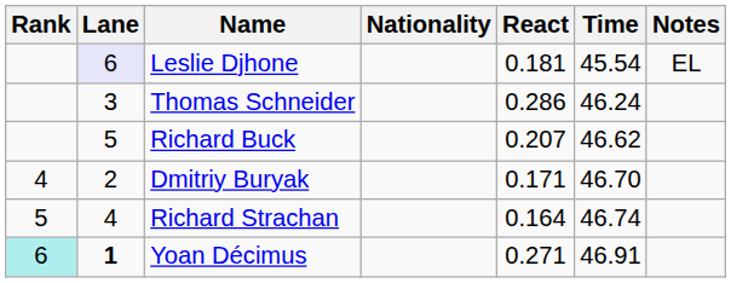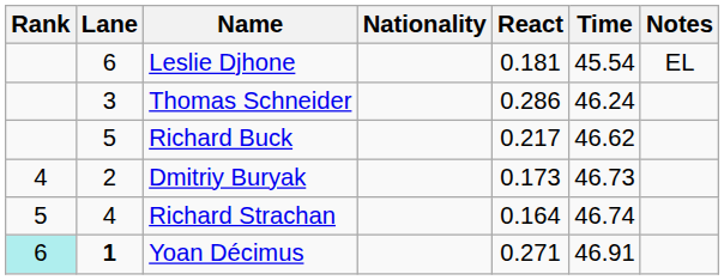Leslie Djhone | Lane: lavender background -> no background
Richard Buck | React: 0.207 -> 0.217
Dmitriy Buryak | React: 0.171 -> 0.173
Dmitriy Buryak | Time: 46.70 -> 46.73
